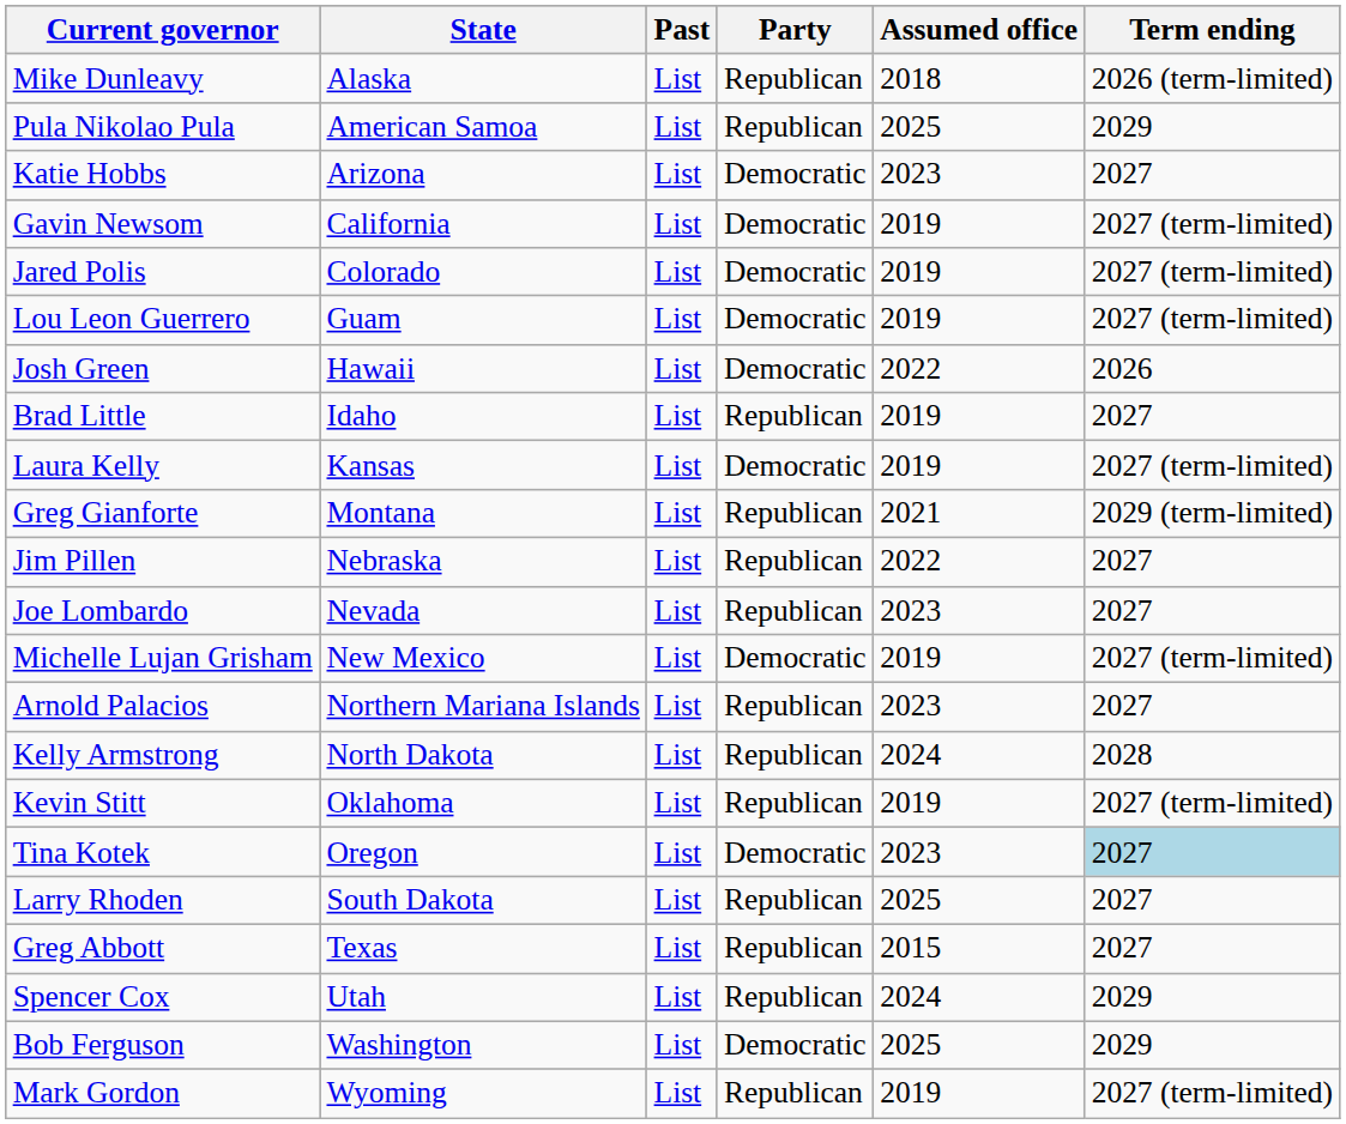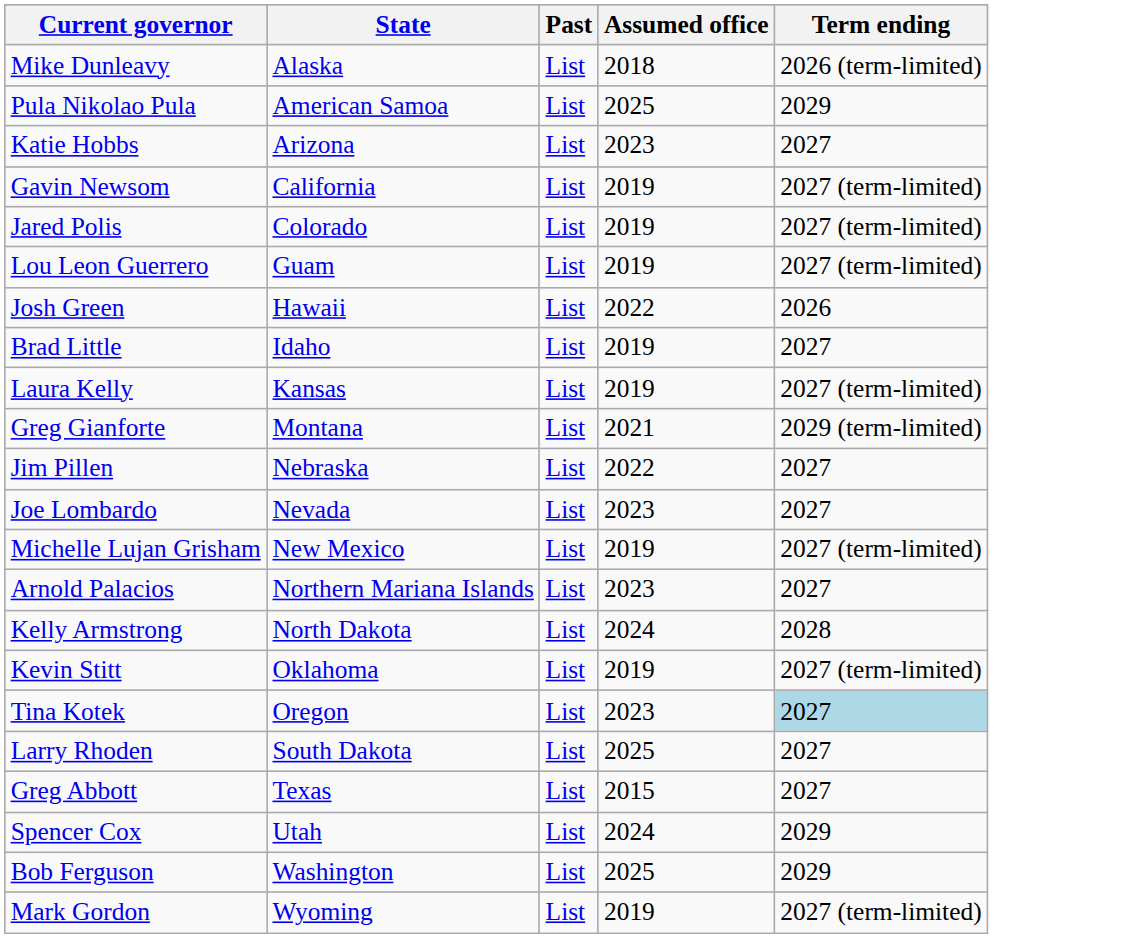- column: Party | Republican | Republican | Democratic | Democratic | Democratic | Democratic | Democratic | Republican | Democratic | Republican | Republican | Republican | Democratic | Republican | Republican | Republican | Democratic | Republican | Republican | Republican | Democratic | Republican
